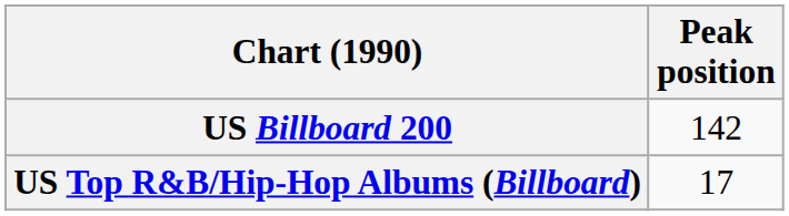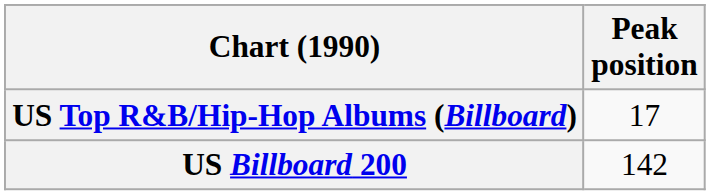rows swapped: US Billboard 200 <-> US Top R&B/Hip-Hop Albums (Billboard)
